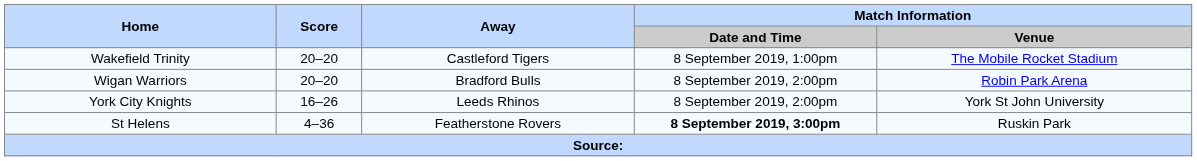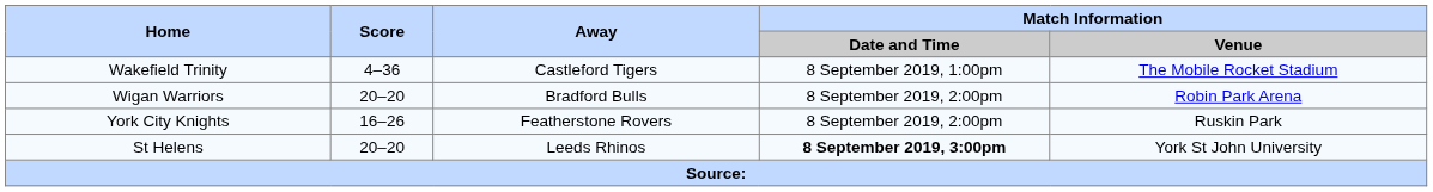Wakefield Trinity | Score: 20–20 -> 4–36
York City Knights | Away: Leeds Rhinos -> Featherstone Rovers
York City Knights | Match Information / Venue: York St John University -> Ruskin Park
St Helens | Score: 4–36 -> 20–20
St Helens | Away: Featherstone Rovers -> Leeds Rhinos
St Helens | Match Information / Venue: Ruskin Park -> York St John University
